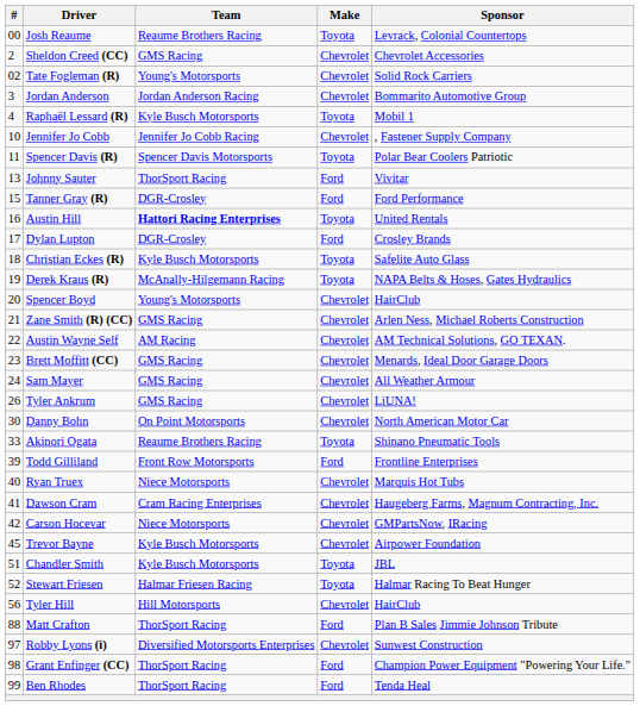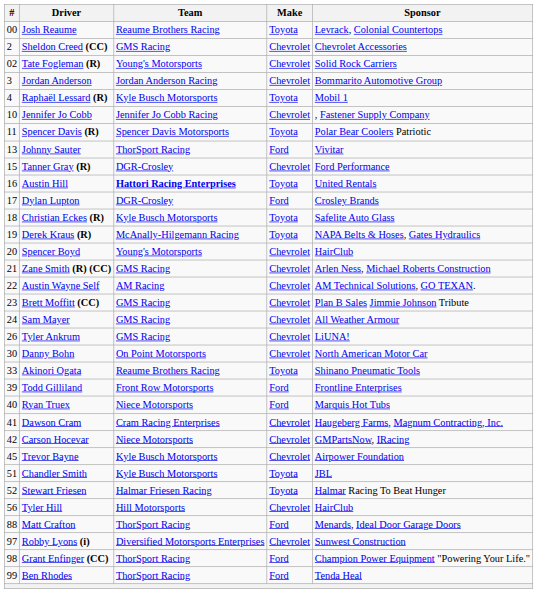Tanner Gray (R) | Make: Ford -> Chevrolet
Brett Moffitt (CC) | Sponsor: Menards, Ideal Door Garage Doors -> Plan B Sales Jimmie Johnson Tribute
Ryan Truex | Make: Chevrolet -> Ford
Matt Crafton | Sponsor: Plan B Sales Jimmie Johnson Tribute -> Menards, Ideal Door Garage Doors
